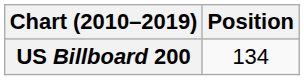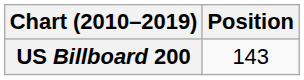US Billboard 200 | Position: 134 -> 143
